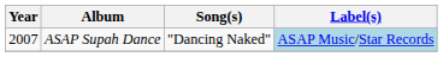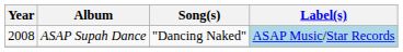ASAP Supah Dance | Year: 2007 -> 2008
